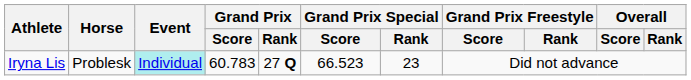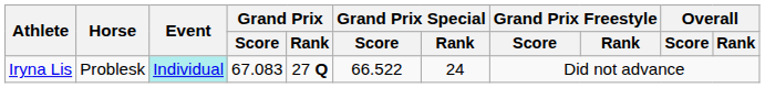Iryna Lis | Grand Prix / Score: 60.783 -> 67.083
Iryna Lis | Grand Prix Special / Score: 66.523 -> 66.522
Iryna Lis | Grand Prix Special / Rank: 23 -> 24
